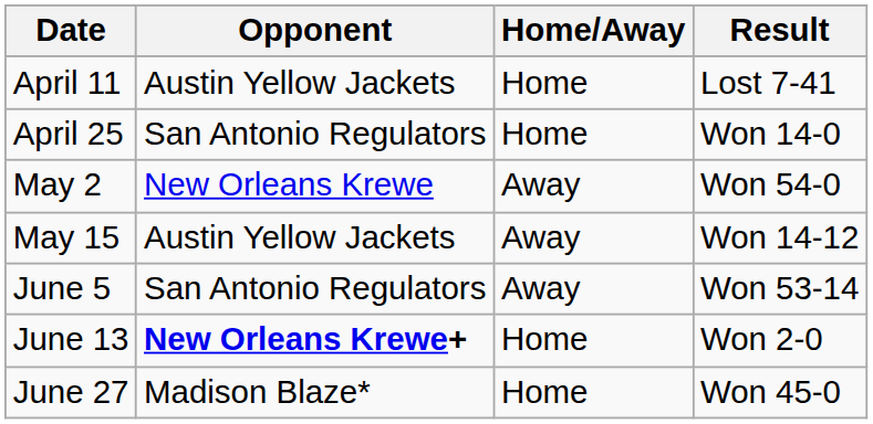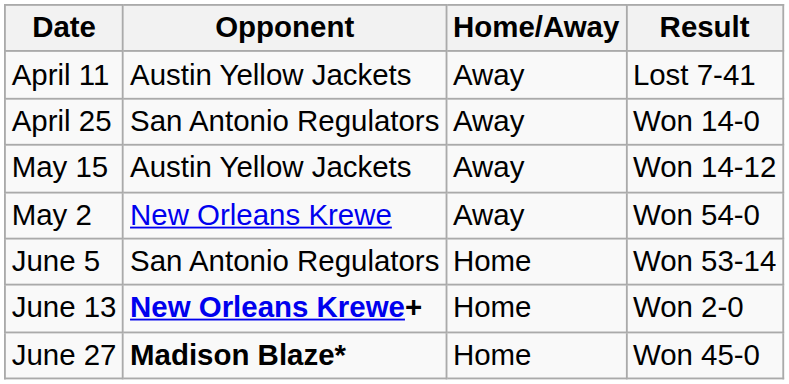April 11 | Home/Away: Home -> Away
April 25 | Home/Away: Home -> Away
rows swapped: May 2 <-> May 15
June 5 | Home/Away: Away -> Home
June 27 | Opponent: normal -> bold
